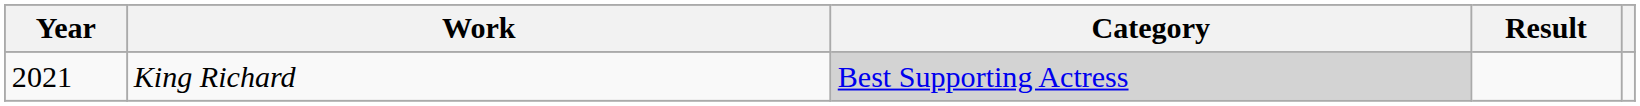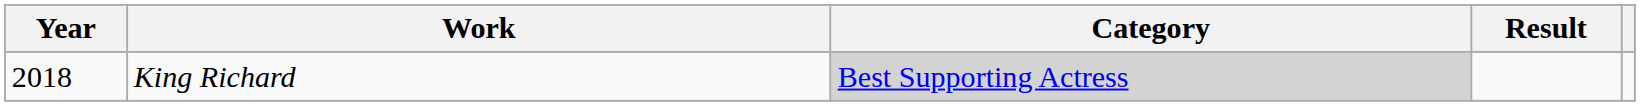King Richard | Year: 2021 -> 2018
